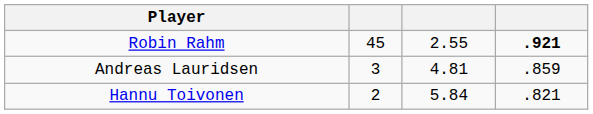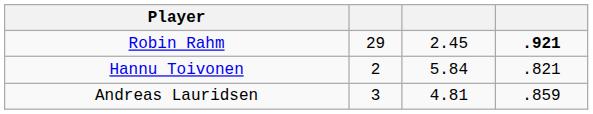Robin Rahm | column 2: 45 -> 29
Robin Rahm | column 3: 2.55 -> 2.45
rows swapped: Andreas Lauridsen <-> Hannu Toivonen
